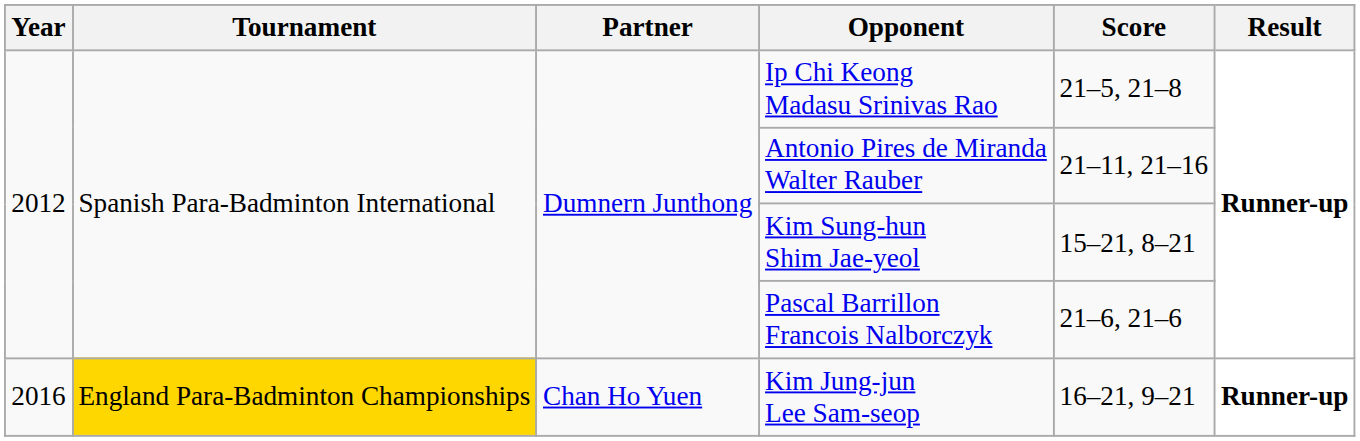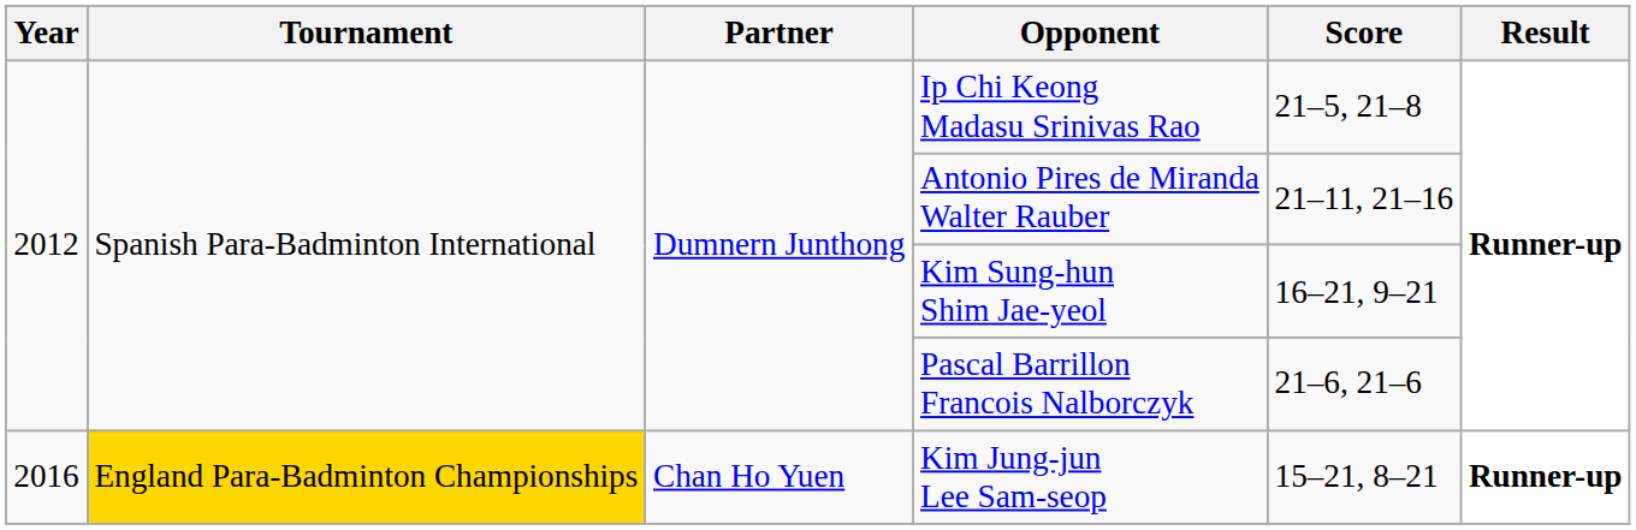Kim Sung-hun Shim Jae-yeol | Score: 15–21, 8–21 -> 16–21, 9–21
Kim Jung-jun Lee Sam-seop | Score: 16–21, 9–21 -> 15–21, 8–21
